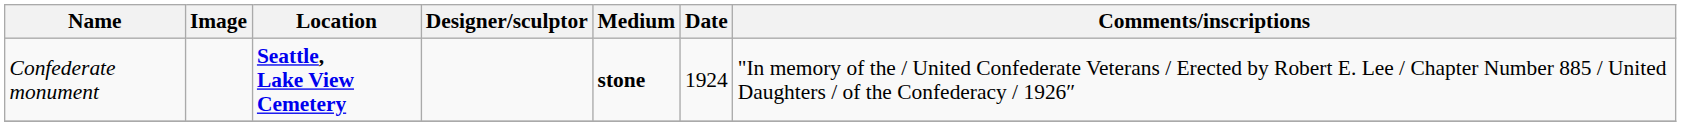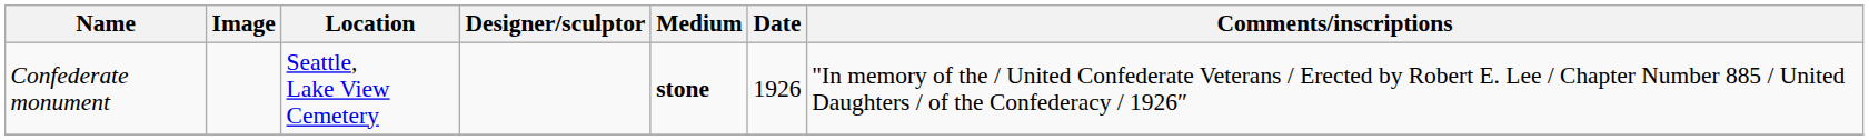Confederate monument | Location: bold -> normal
Confederate monument | Date: 1924 -> 1926
